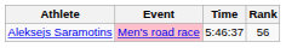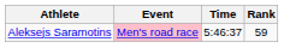Aleksejs Saramotins | Rank: 56 -> 59
